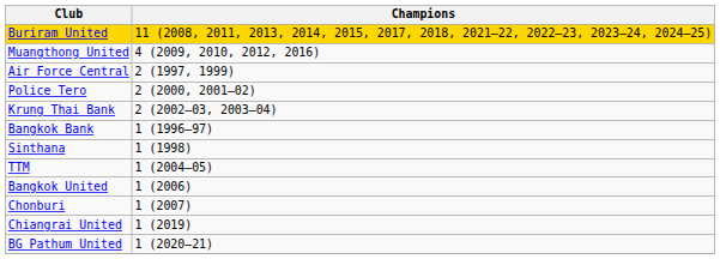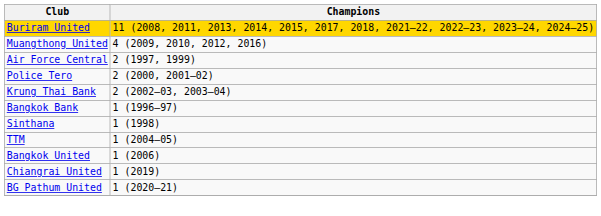- row: Chonburi | 1 (2007)
